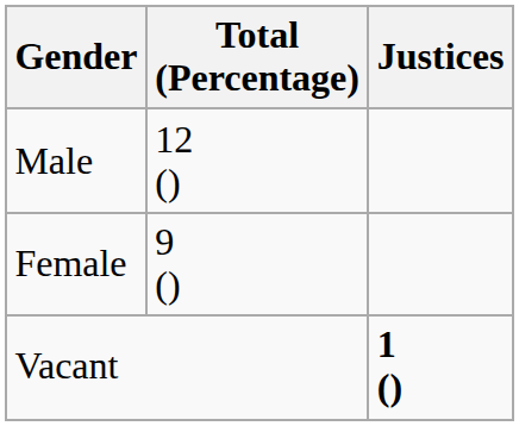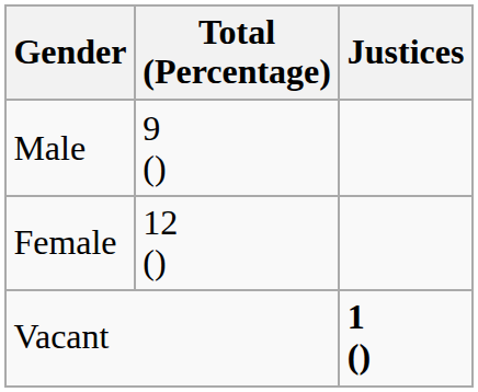Male | Total (Percentage): 12 () -> 9 ()
Female | Total (Percentage): 9 () -> 12 ()
